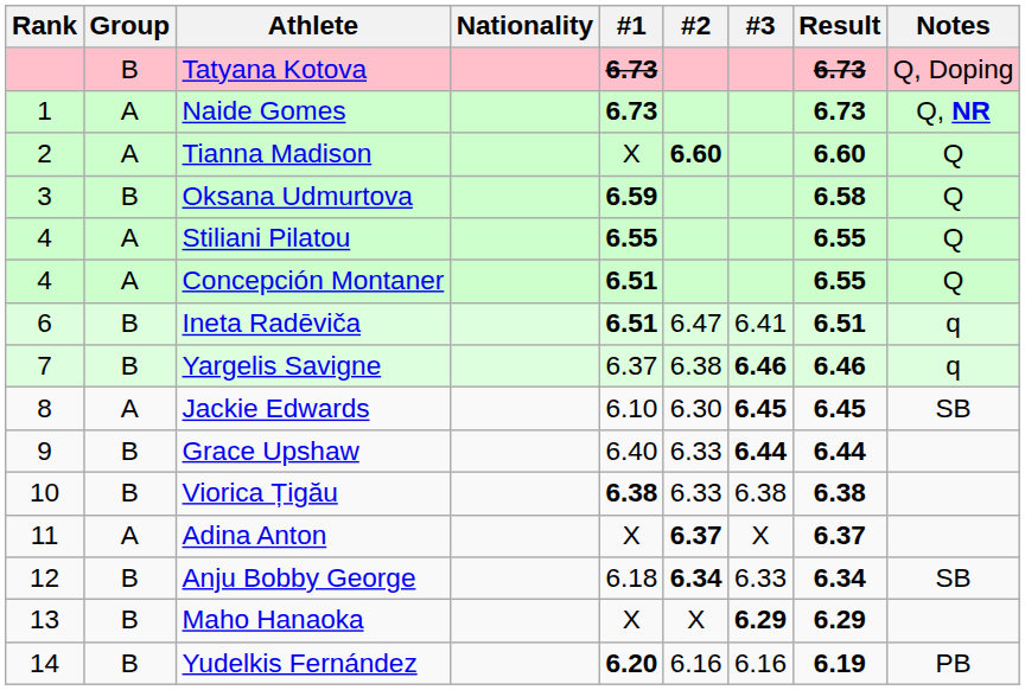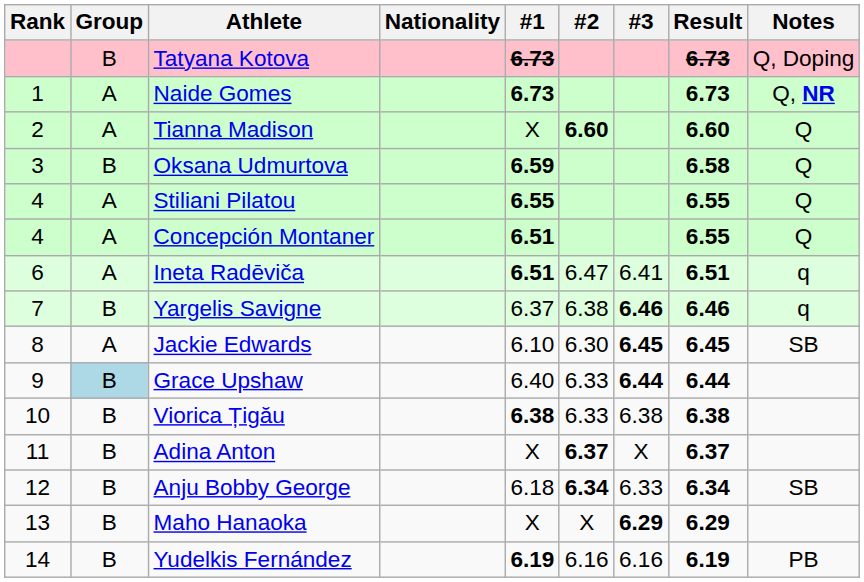Ineta Radēviča | Group: B -> A
Grace Upshaw | Group: no background -> lightblue background
Adina Anton | Group: A -> B
Yudelkis Fernández | #1: 6.20 -> 6.19
